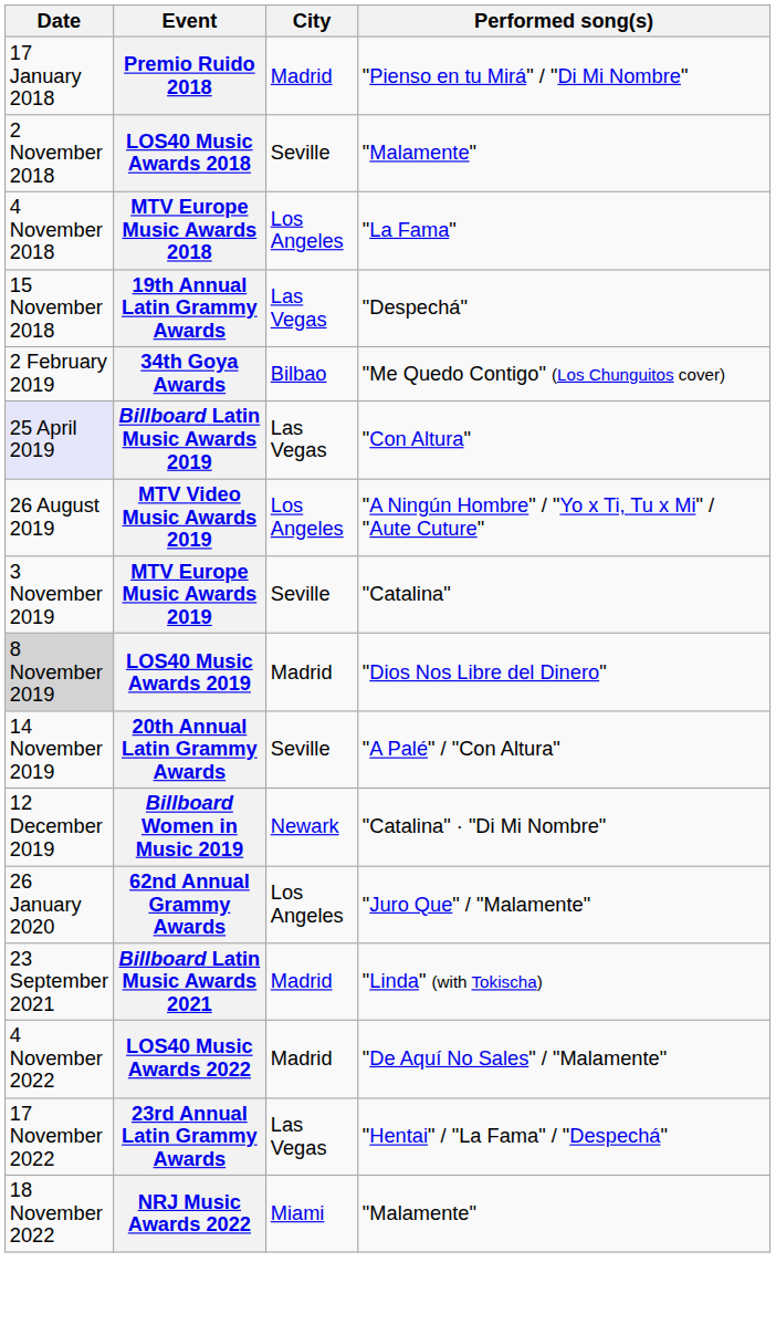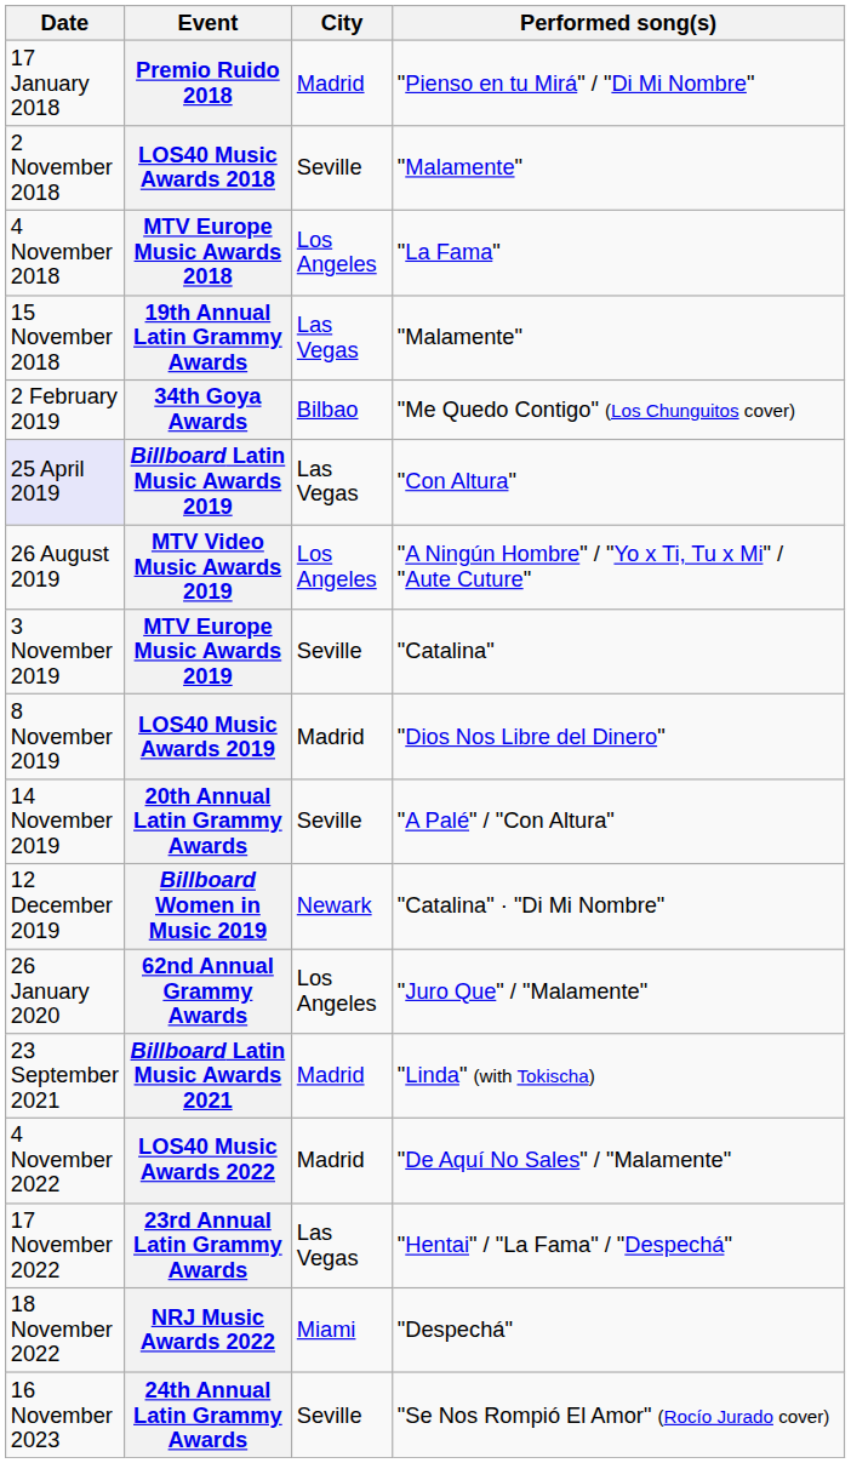19th Annual Latin Grammy Awards | Performed song(s): "Despechá" -> "Malamente"
LOS40 Music Awards 2019 | Date: lightgrey background -> no background
NRJ Music Awards 2022 | Performed song(s): "Malamente" -> "Despechá"
+ row: 16 November 2023 | 24th Annual Latin Grammy Awards | Seville | "Se Nos Rompió El Amor" (Rocío Jurado cover)
